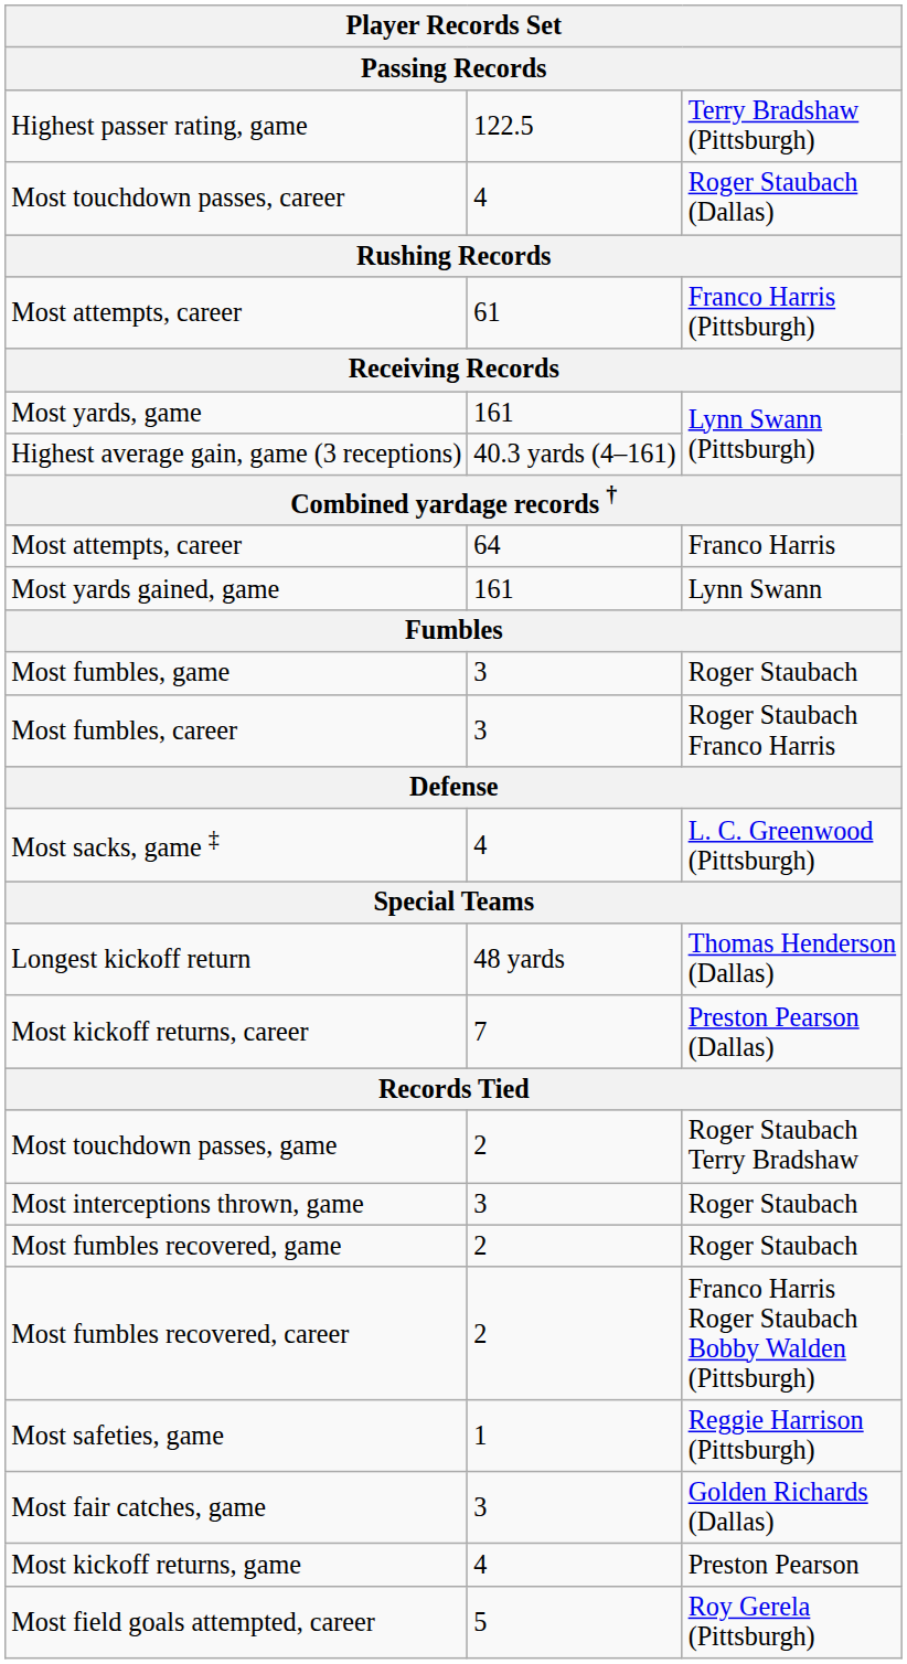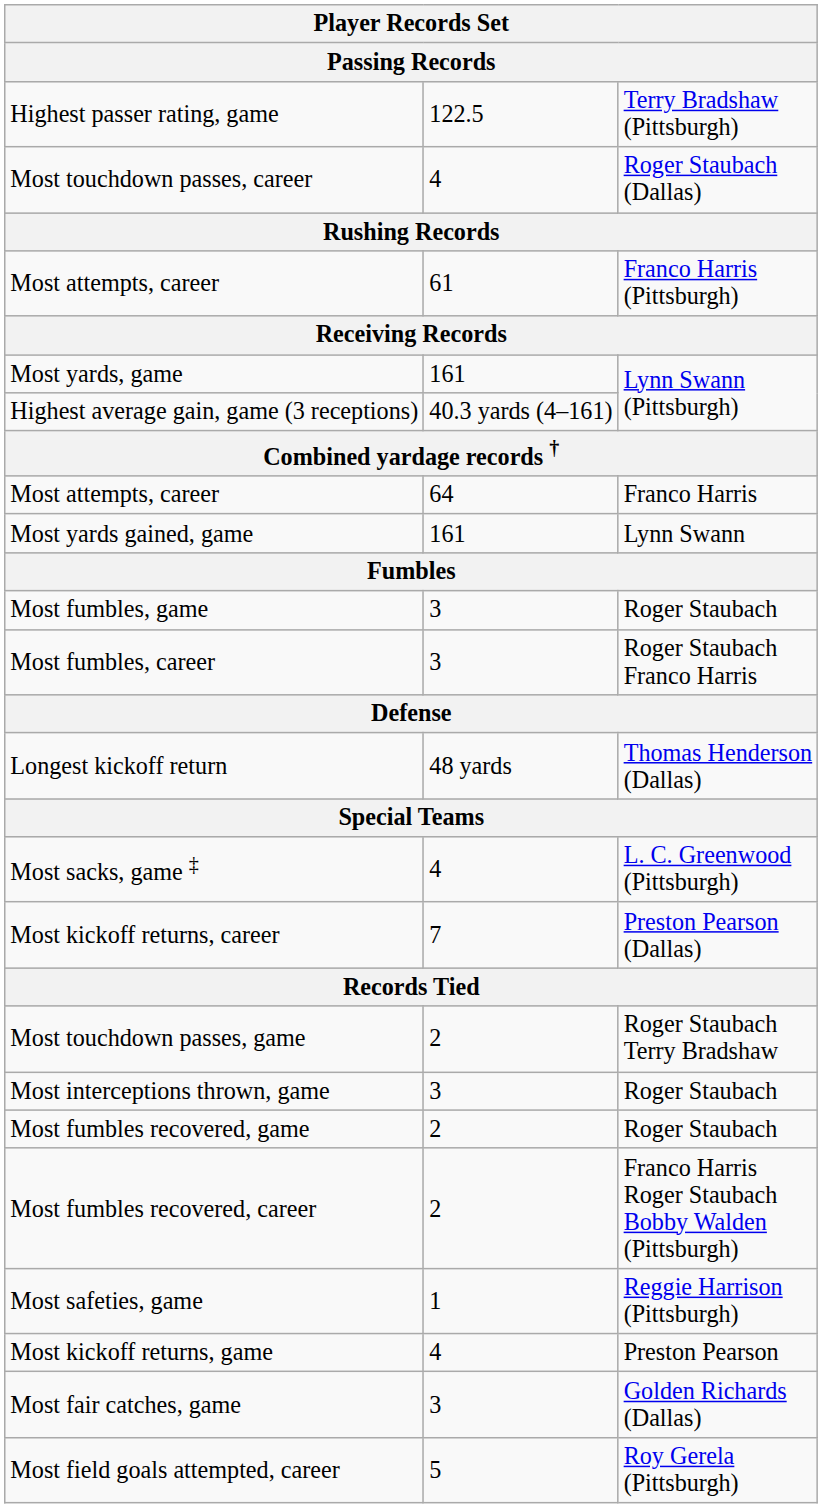rows swapped: Most sacks, game ‡ <-> Longest kickoff return
rows swapped: Most kickoff returns, game <-> Most fair catches, game
